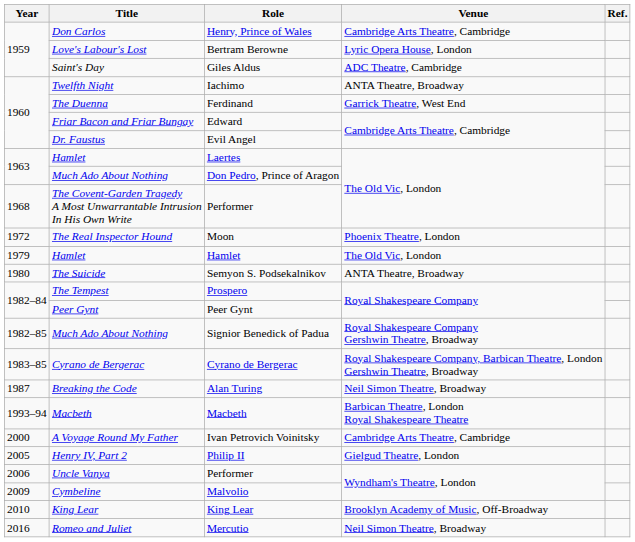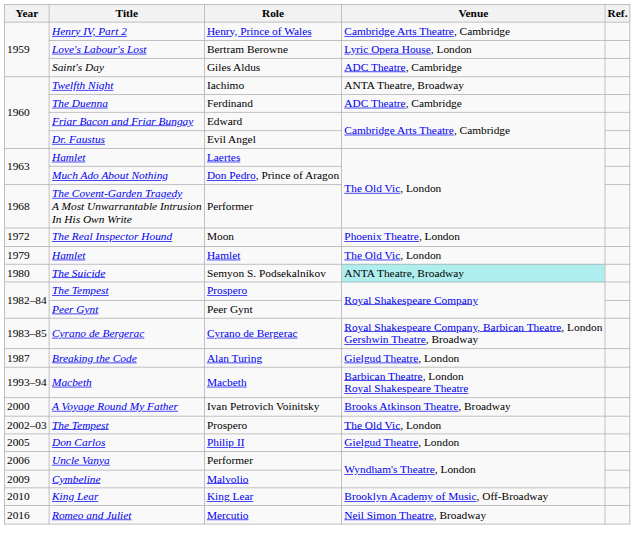Henry, Prince of Wales | Title: Don Carlos -> Henry IV, Part 2
Ferdinand | Venue: Garrick Theatre, West End -> ADC Theatre, Cambridge
Semyon S. Podsekalnikov | Venue: no background -> paleturquoise background
- row: 1982–85 | Much Ado About Nothing | Signior Benedick of Padua | Royal Shakespeare Company Gershwin Theatre, Broadway
Alan Turing | Venue: Neil Simon Theatre, Broadway -> Gielgud Theatre, London
Ivan Petrovich Voinitsky | Venue: Cambridge Arts Theatre, Cambridge -> Brooks Atkinson Theatre, Broadway
+ row: 2002–03 | The Tempest | Prospero | The Old Vic, London
Philip II | Title: Henry IV, Part 2 -> Don Carlos
